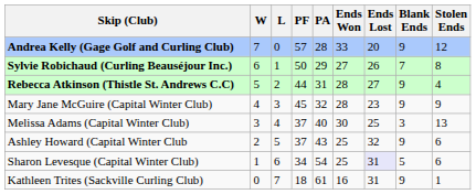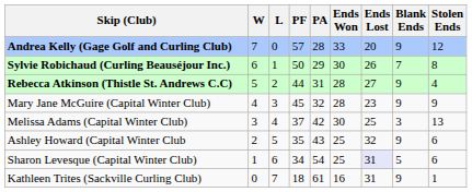Sylvie Robichaud (Curling Beauséjour Inc.) | Ends Won: 27 -> 30
Melissa Adams (Capital Winter Club) | PA: 40 -> 42
Ashley Howard (Capital Winter Club | PF: 37 -> 35
